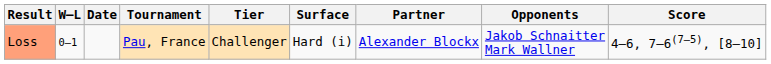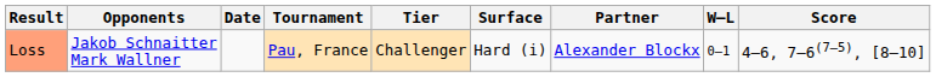columns swapped: W–L <-> Opponents
